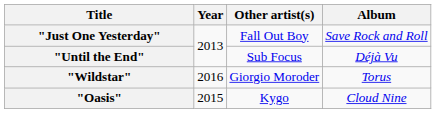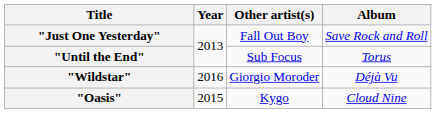"Until the End" | Album: Déjà Vu -> Torus
"Wildstar" | Album: Torus -> Déjà Vu
